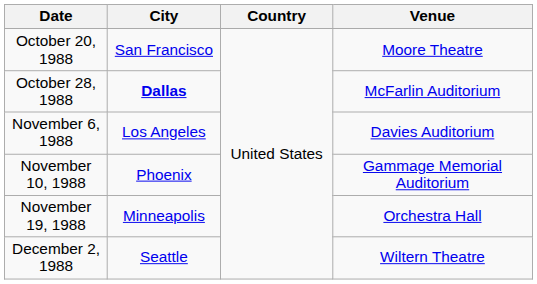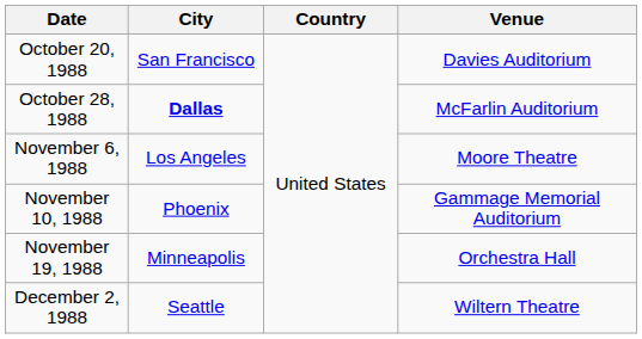October 20, 1988 | Venue: Moore Theatre -> Davies Auditorium
November 6, 1988 | Venue: Davies Auditorium -> Moore Theatre
